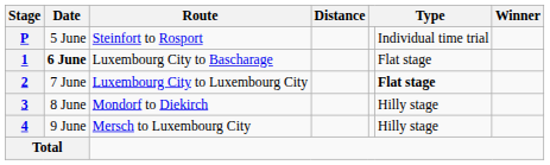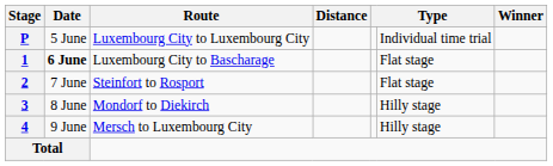P | Route: Steinfort to Rosport -> Luxembourg City to Luxembourg City
2 | Route: Luxembourg City to Luxembourg City -> Steinfort to Rosport
2 | column 6: bold -> normal
